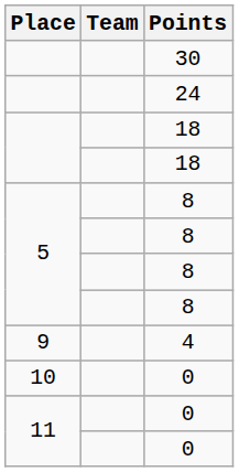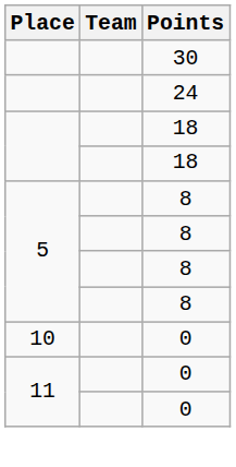- row: 9 | 4
